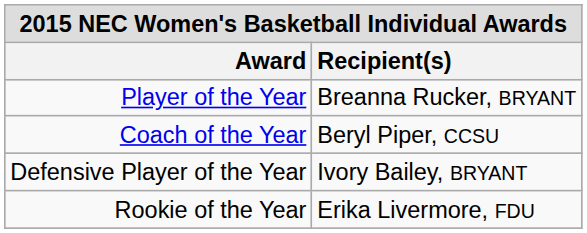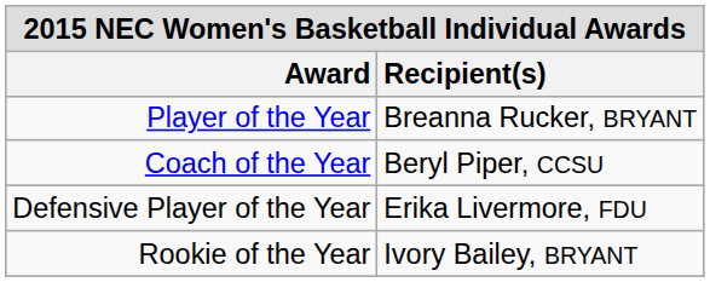Defensive Player of the Year | Recipient(s): Ivory Bailey, BRYANT -> Erika Livermore, FDU
Rookie of the Year | Recipient(s): Erika Livermore, FDU -> Ivory Bailey, BRYANT
